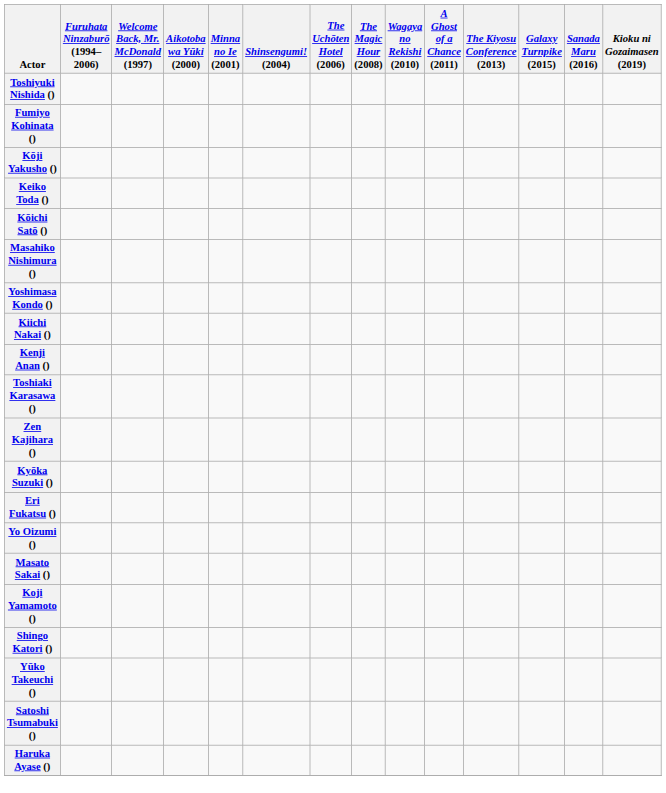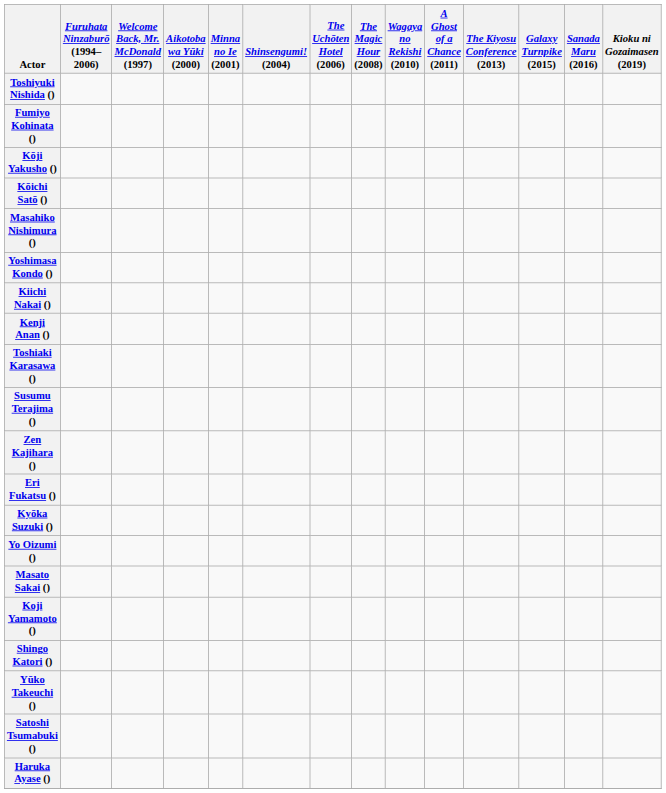- row: Keiko Toda ()
+ row: Susumu Terajima ()
rows swapped: Kyōka Suzuki () <-> Eri Fukatsu ()
